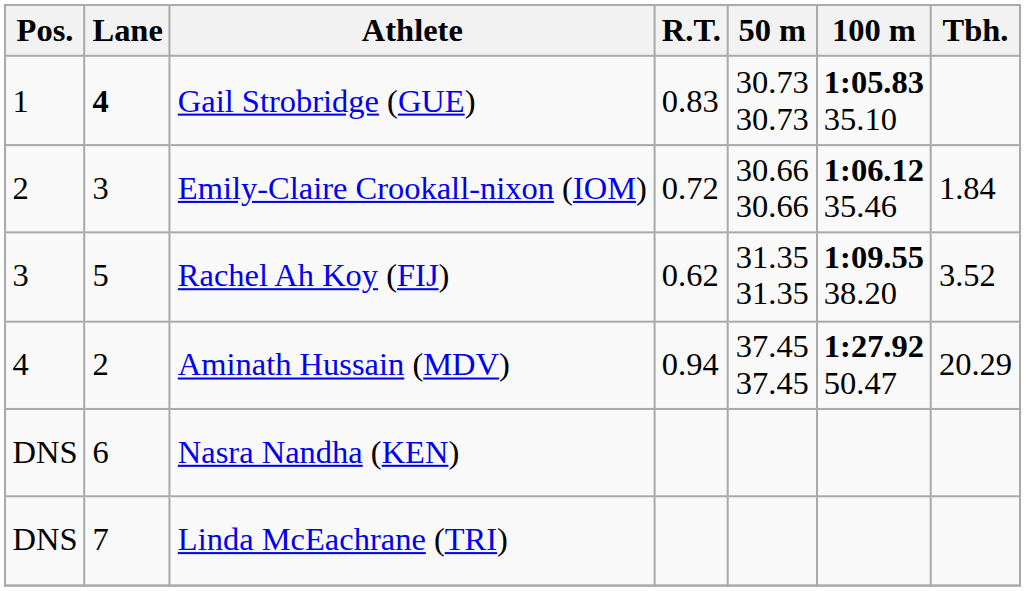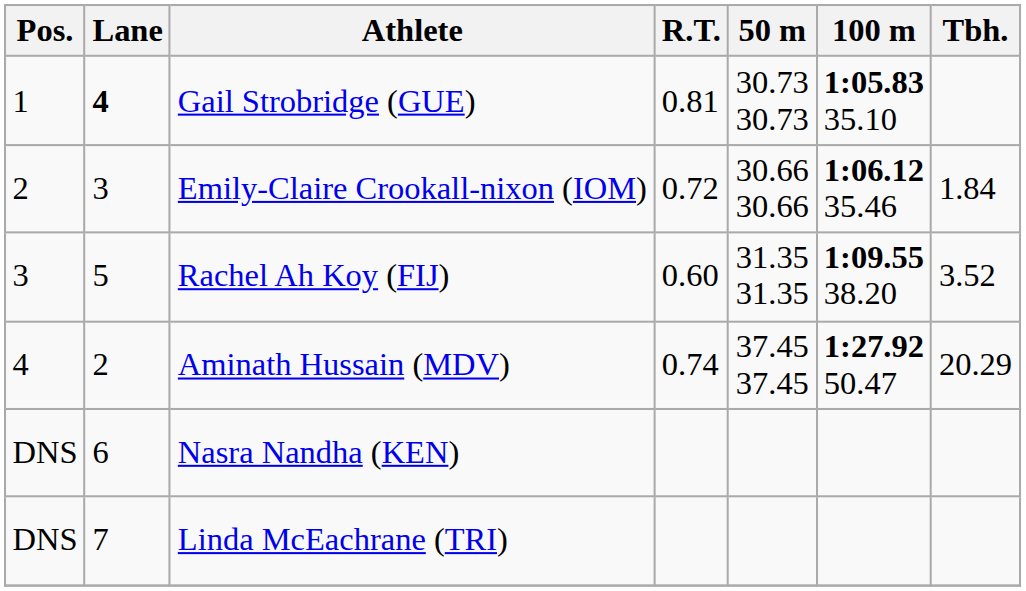Gail Strobridge (GUE) | R.T.: 0.83 -> 0.81
Rachel Ah Koy (FIJ) | R.T.: 0.62 -> 0.60
Aminath Hussain (MDV) | R.T.: 0.94 -> 0.74
